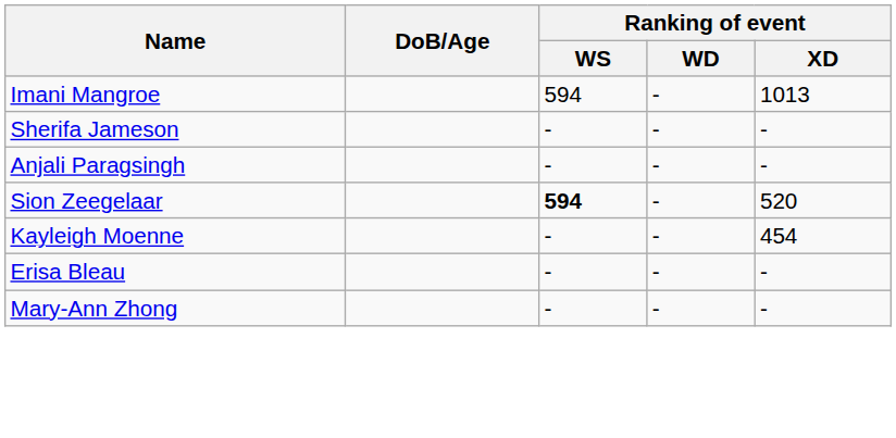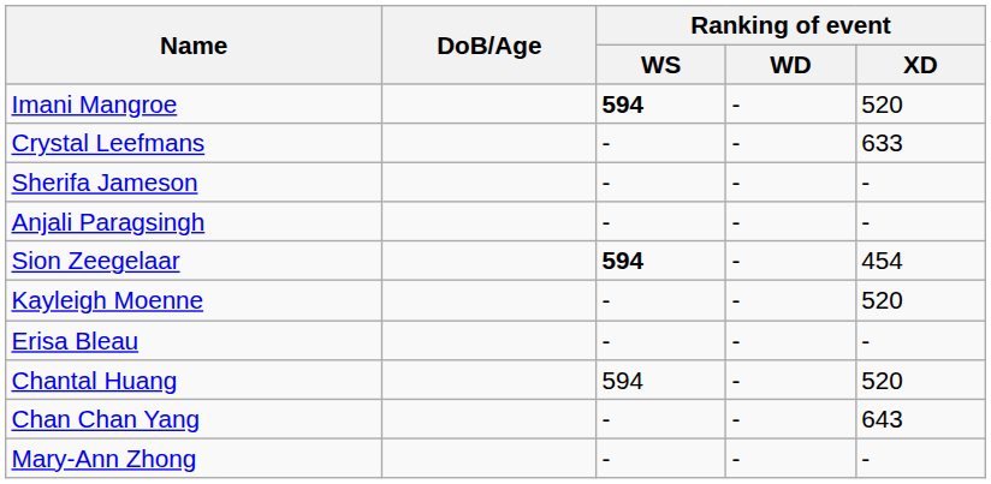Imani Mangroe | Ranking of event / WS: normal -> bold
Imani Mangroe | Ranking of event / XD: 1013 -> 520
+ row: Crystal Leefmans | - | - | 633
Sion Zeegelaar | Ranking of event / XD: 520 -> 454
Kayleigh Moenne | Ranking of event / XD: 454 -> 520
+ row: Chantal Huang | 594 | - | 520
+ row: Chan Chan Yang | - | - | 643
